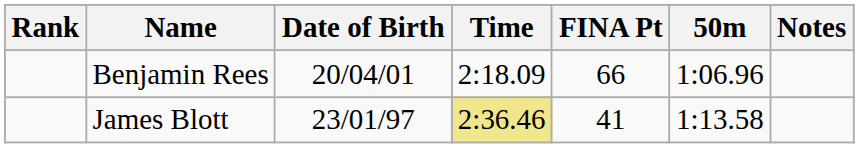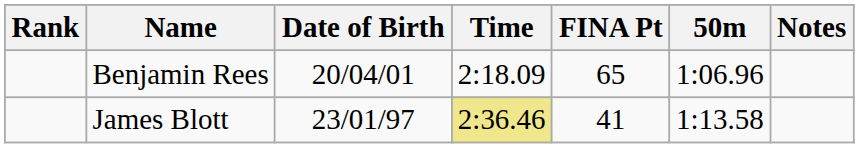Benjamin Rees | FINA Pt: 66 -> 65
